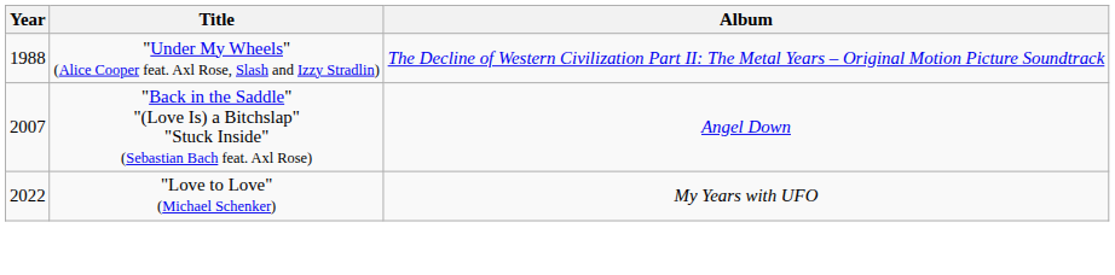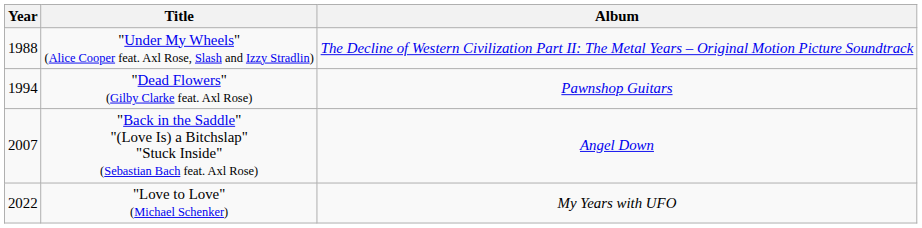+ row: 1994 | "Dead Flowers" (Gilby Clarke feat. Axl Rose) | Pawnshop Guitars
